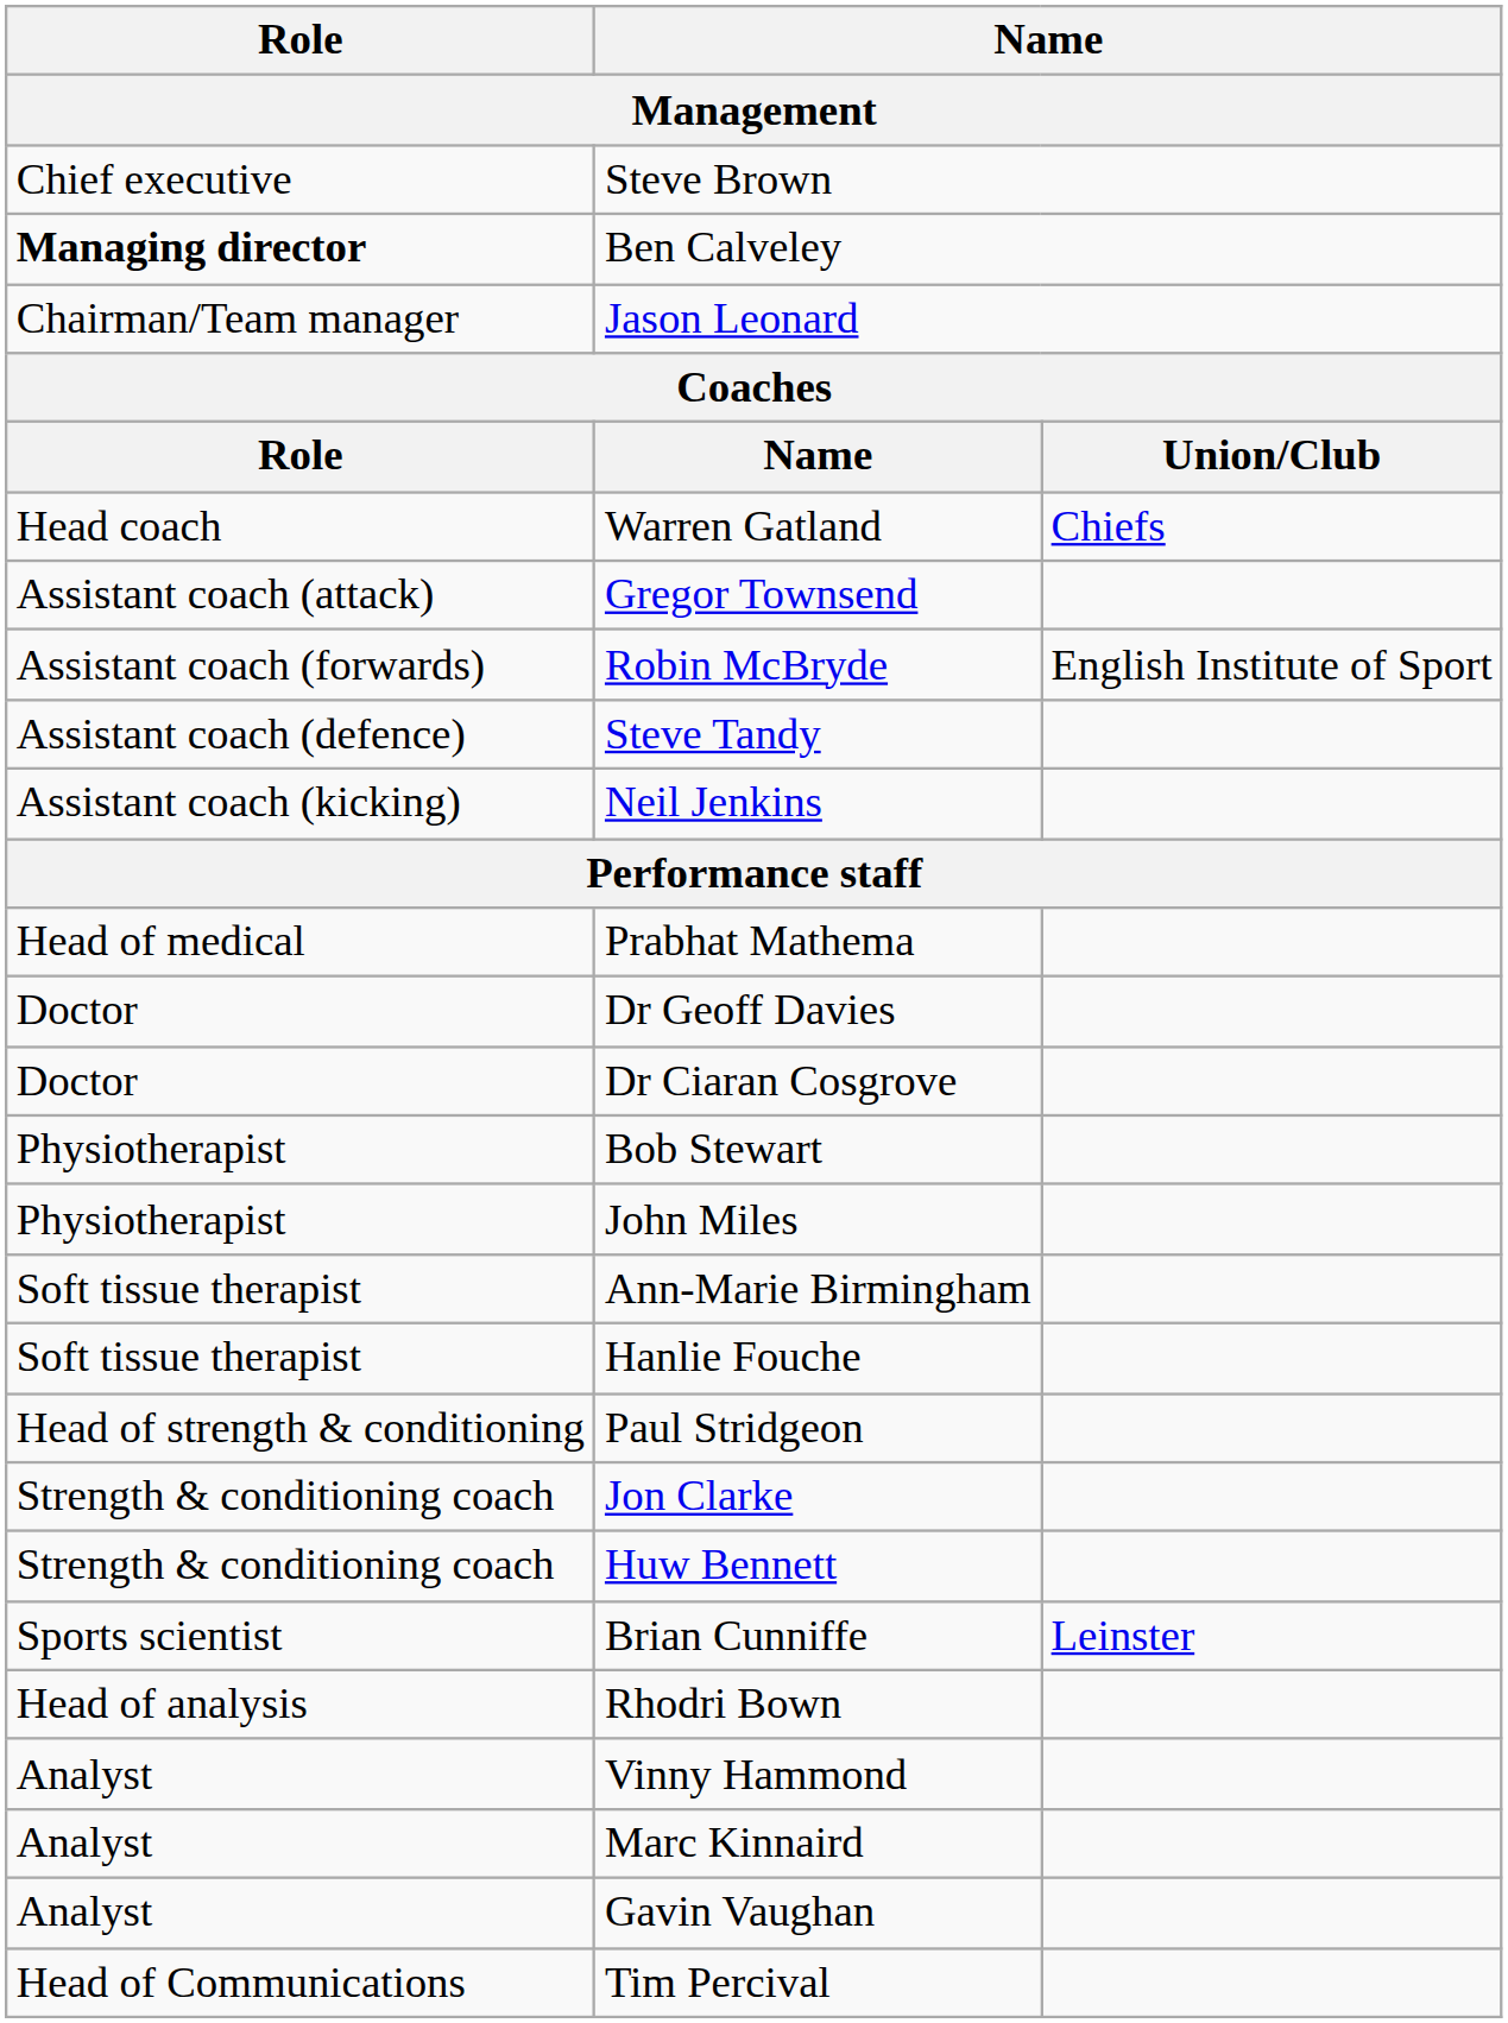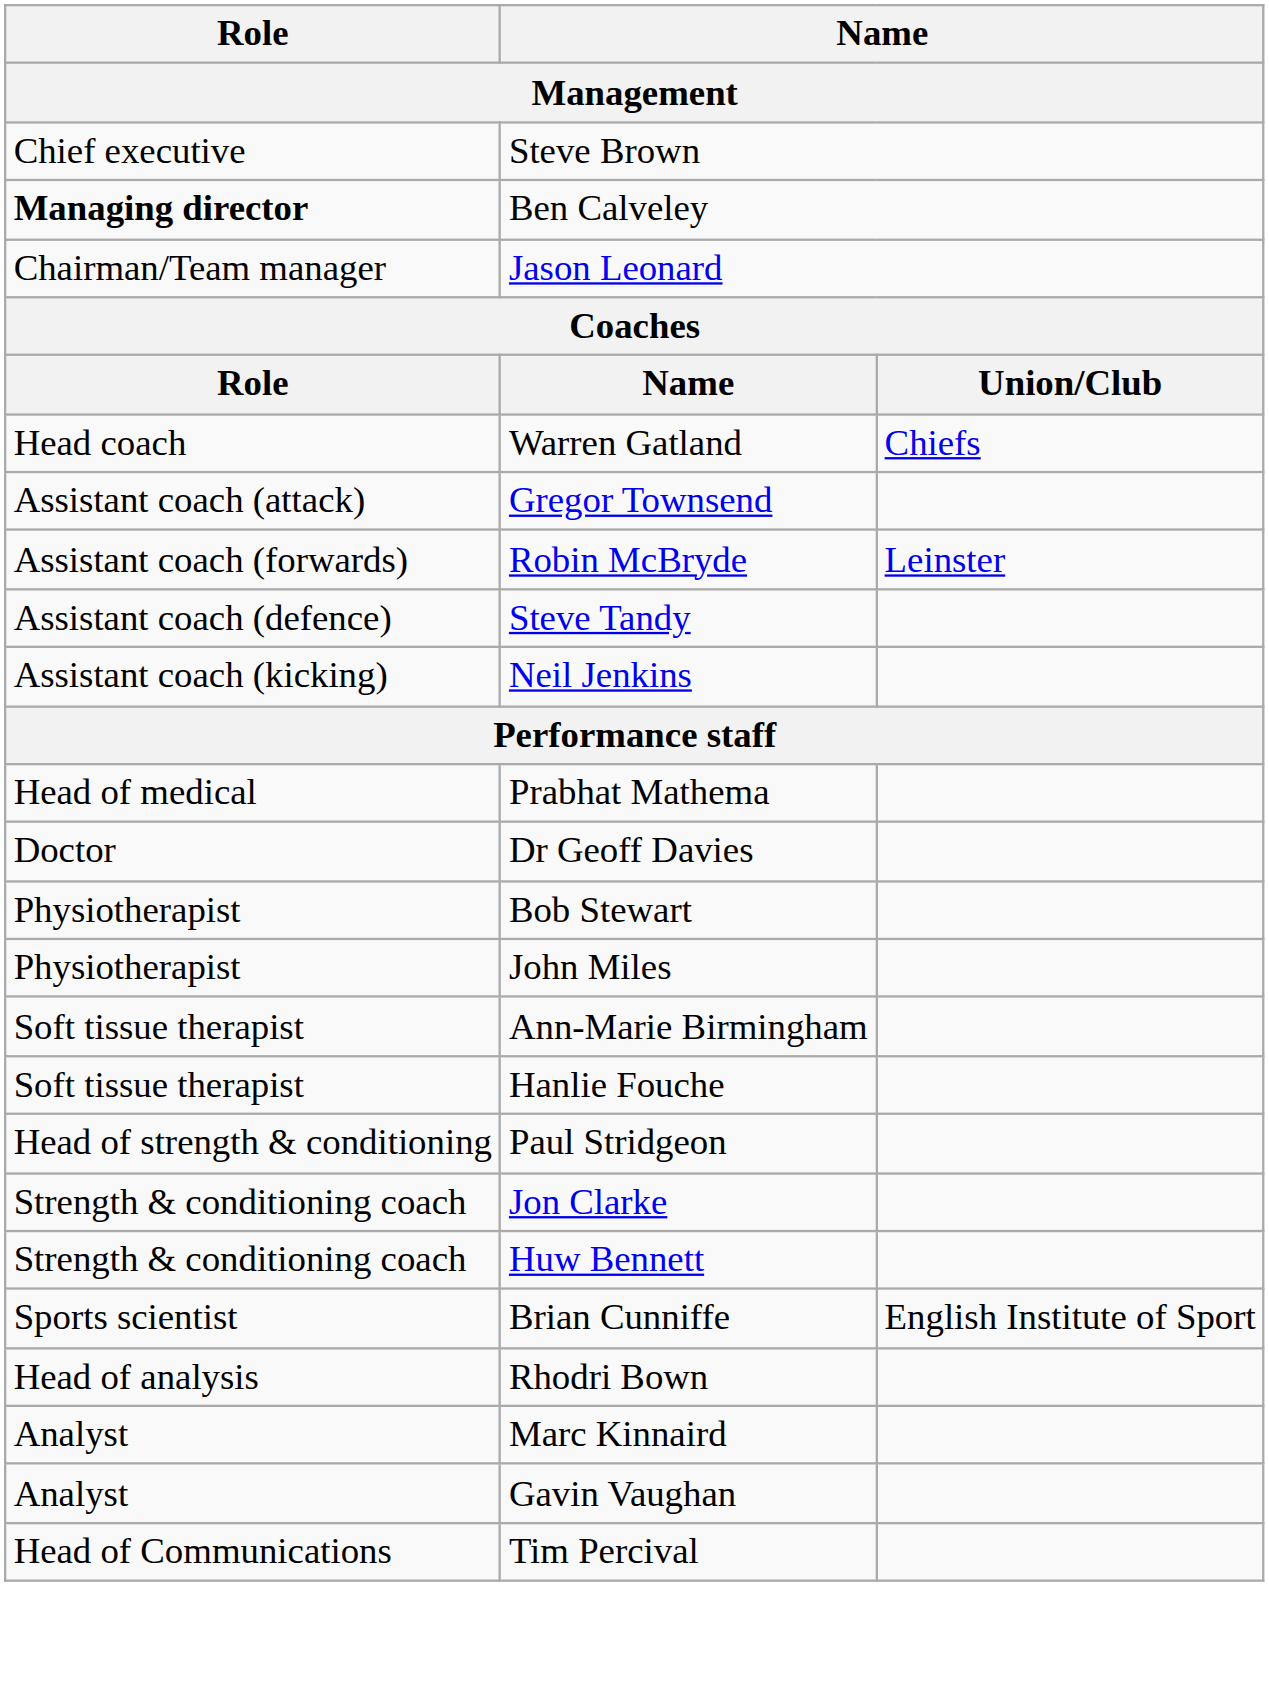Robin McBryde | column 3: English Institute of Sport -> Leinster
- row: Doctor | Dr Ciaran Cosgrove
Brian Cunniffe | column 3: Leinster -> English Institute of Sport
- row: Analyst | Vinny Hammond
